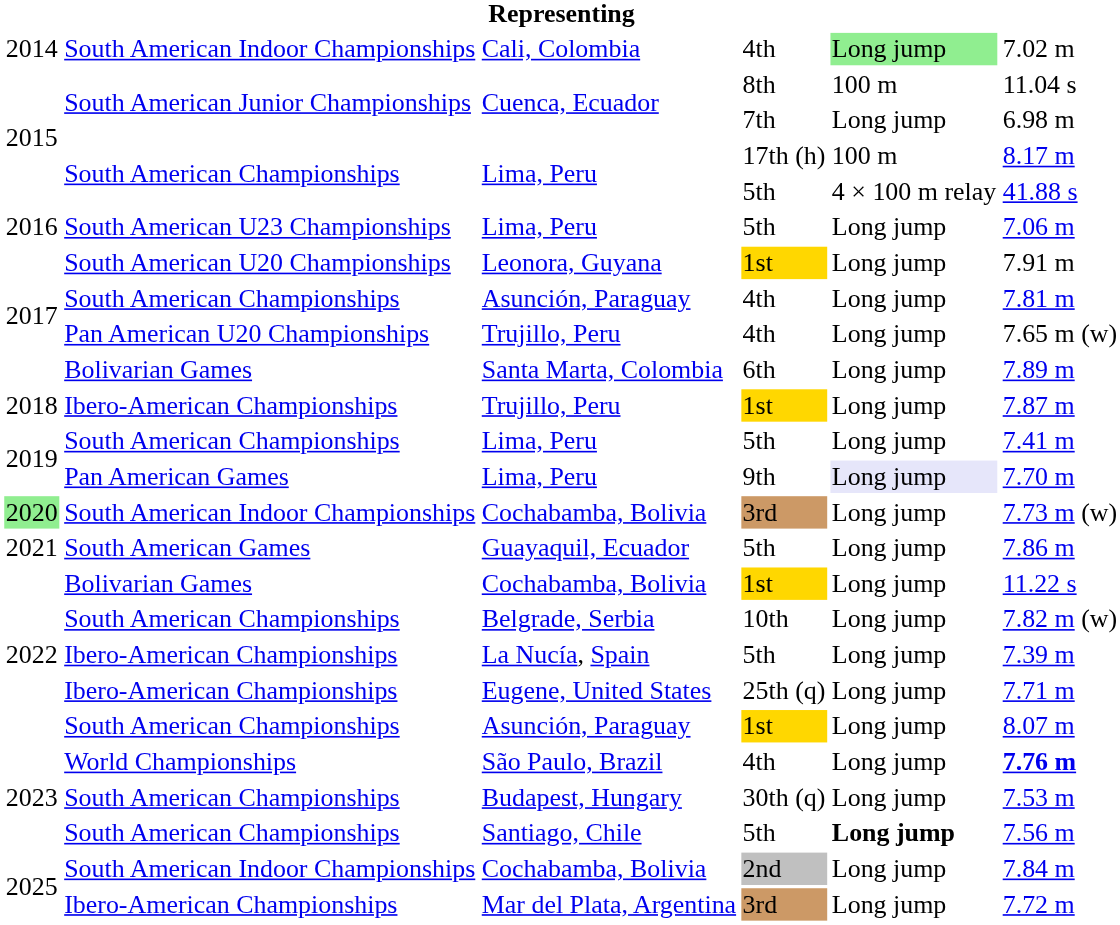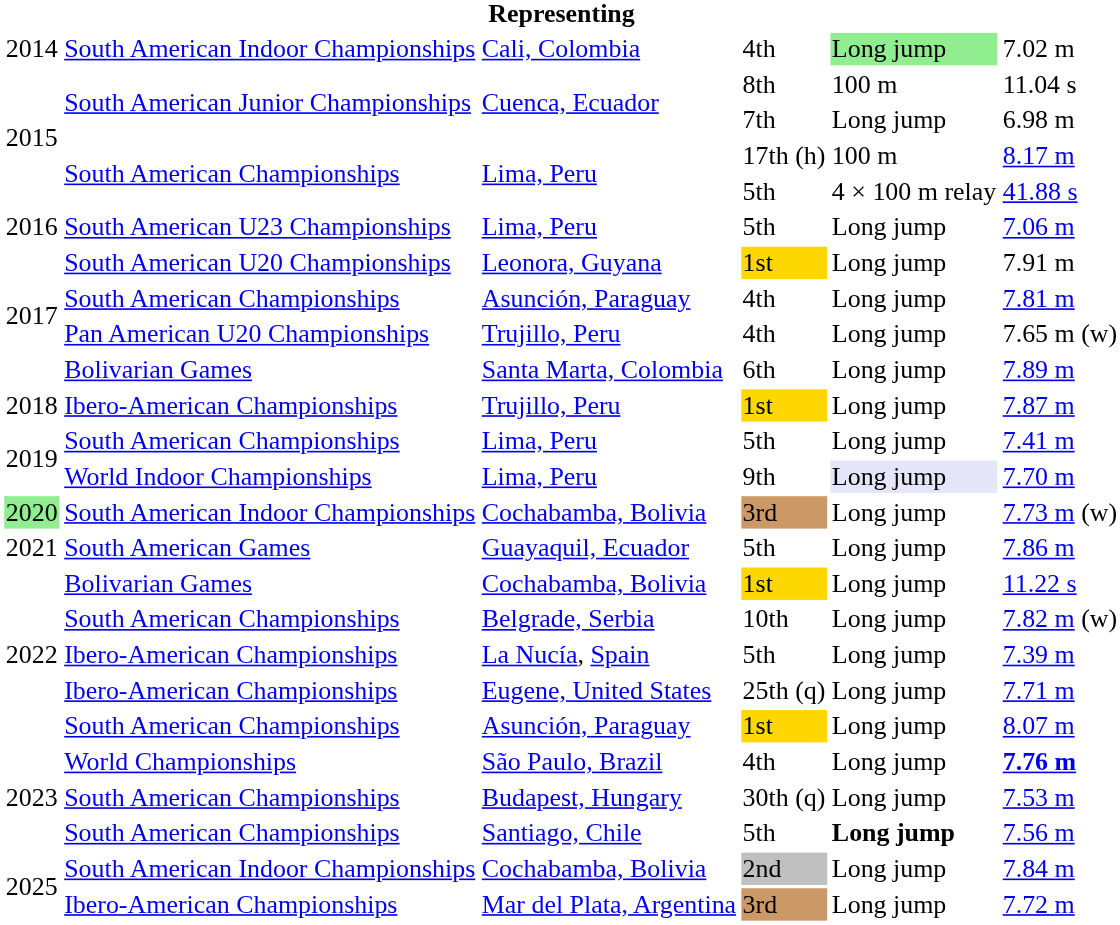Lima, Peru / 9th | column 2: Pan American Games -> World Indoor Championships
